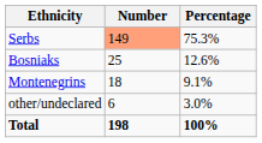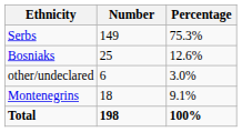Serbs | Number: lightsalmon background -> no background
rows swapped: Montenegrins <-> other/undeclared
